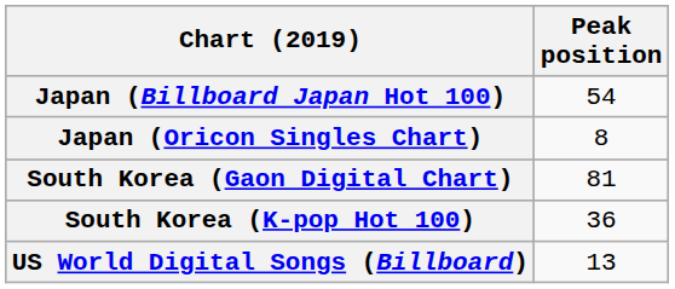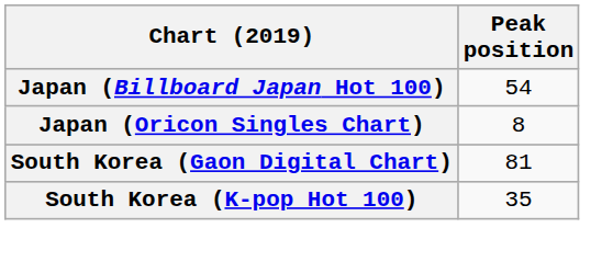South Korea (K-pop Hot 100) | Peak position: 36 -> 35
- row: US World Digital Songs (Billboard) | 13
